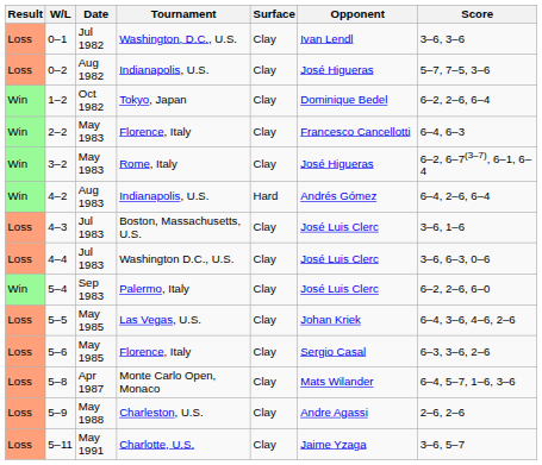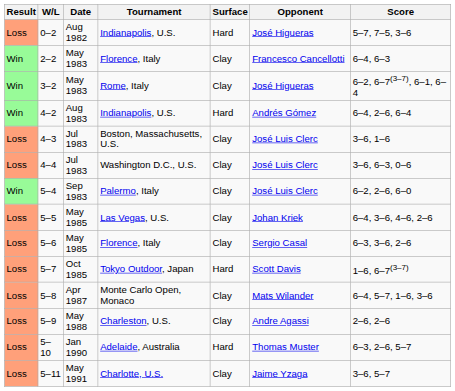- row: Loss | 0–1 | Jul 1982 | Washington, D.C., U.S. | Clay | Ivan Lendl | 3–6, 3–6
0–2 | Surface: Clay -> Hard
- row: Win | 1–2 | Oct 1982 | Tokyo, Japan | Clay | Dominique Bedel | 6–2, 2–6, 6–4
+ row: Loss | 5–7 | Oct 1985 | Tokyo Outdoor, Japan | Hard | Scott Davis | 1–6, 6–7(3–7)
+ row: Loss | 5–10 | Jan 1990 | Adelaide, Australia | Hard | Thomas Muster | 6–3, 2–6, 5–7
